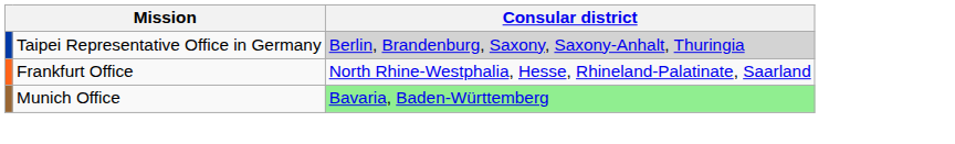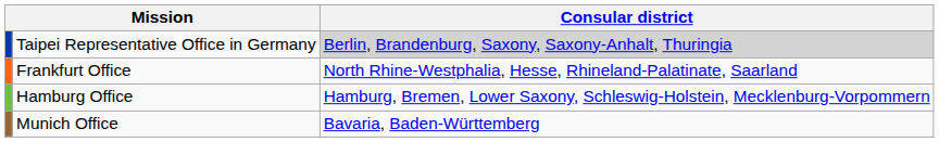+ row: Hamburg Office | Hamburg, Bremen, Lower Saxony, Schleswig-Holstein, Mecklenburg-Vorpommern
Munich Office | Consular district: lightgreen background -> no background
